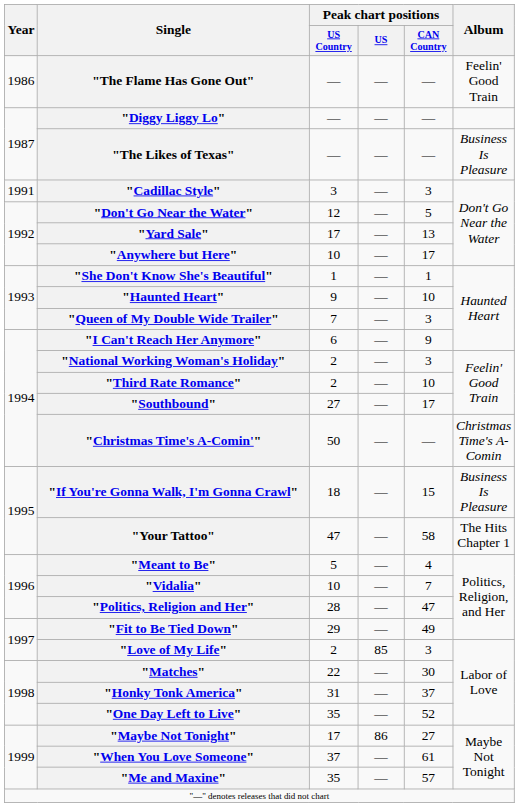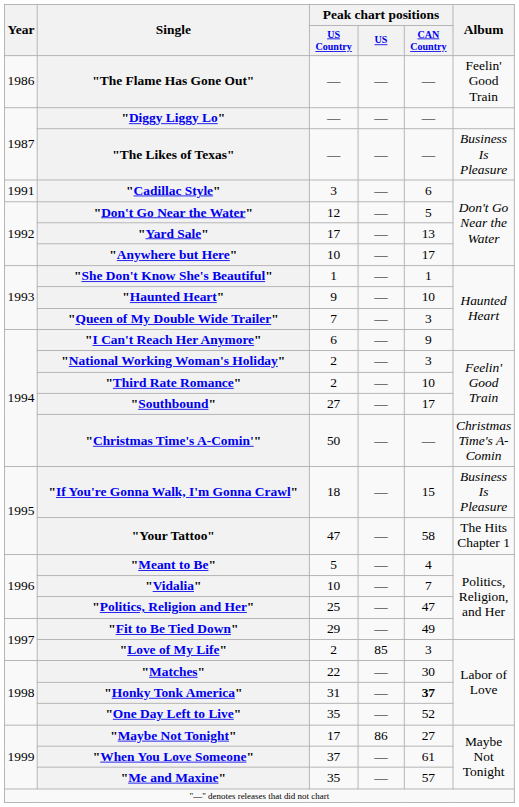"Cadillac Style" | Peak chart positions / CAN Country: 3 -> 6
"Politics, Religion and Her" | Peak chart positions / US Country: 28 -> 25
"Honky Tonk America" | Peak chart positions / CAN Country: normal -> bold
